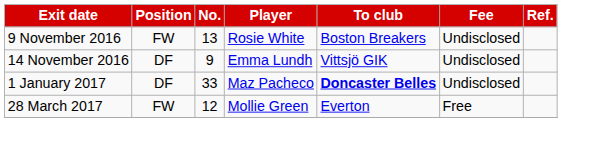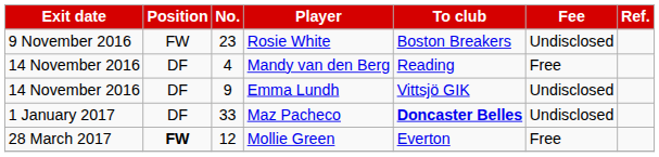Rosie White | No.: 13 -> 23
+ row: 14 November 2016 | DF | 4 | Mandy van den Berg | Reading | Free
Mollie Green | Position: normal -> bold
